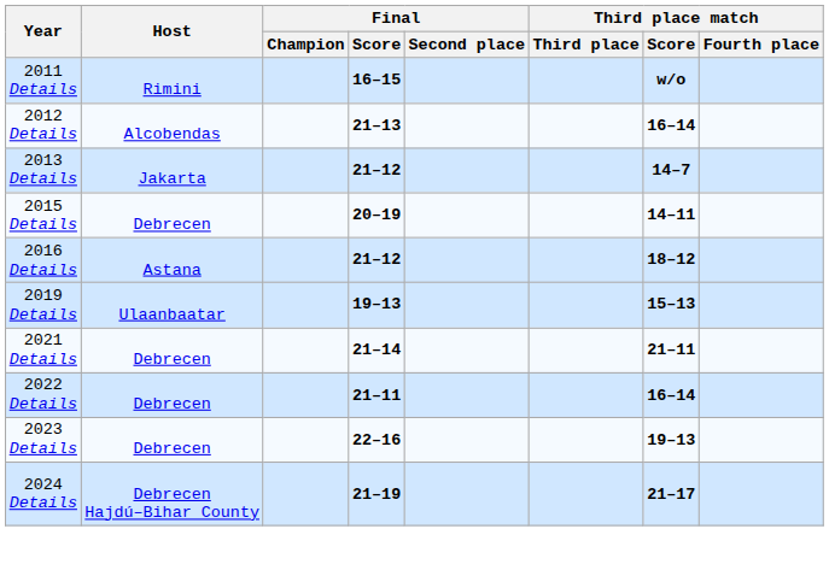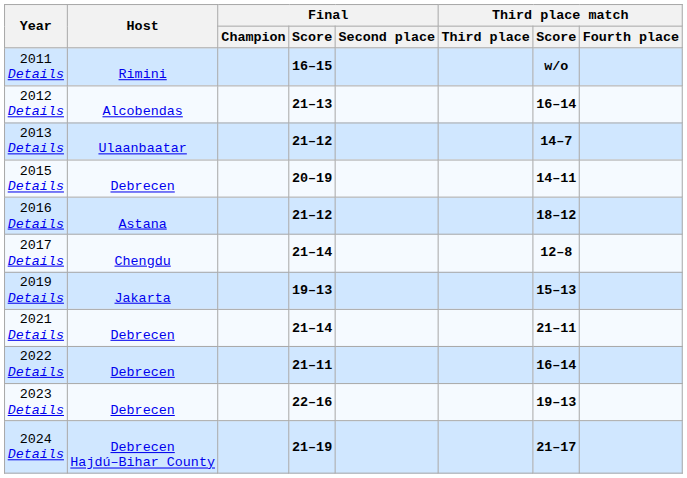2013 Details | Host: Jakarta -> Ulaanbaatar
+ row: 2017 Details | Chengdu | 21–14 | 12–8
2019 Details | Host: Ulaanbaatar -> Jakarta
